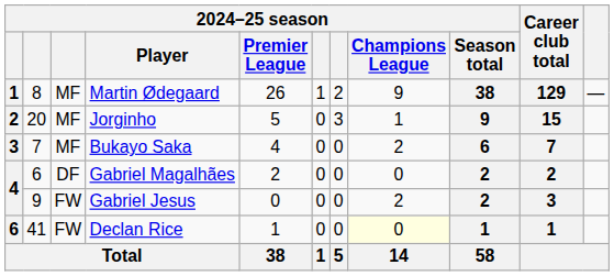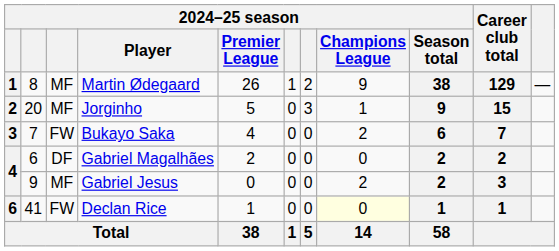Bukayo Saka | column 3: MF -> FW
Gabriel Jesus | column 3: FW -> MF
